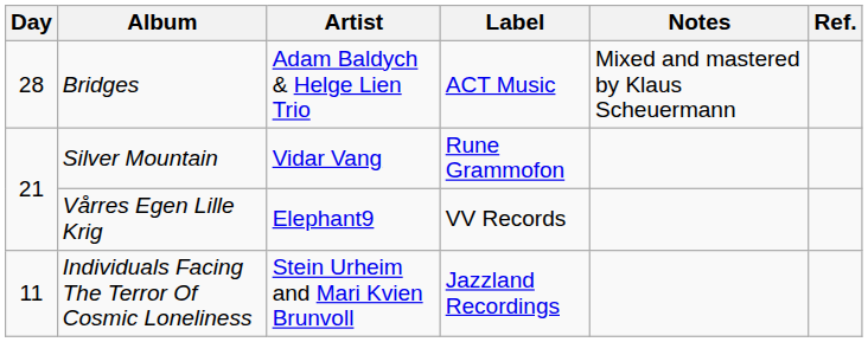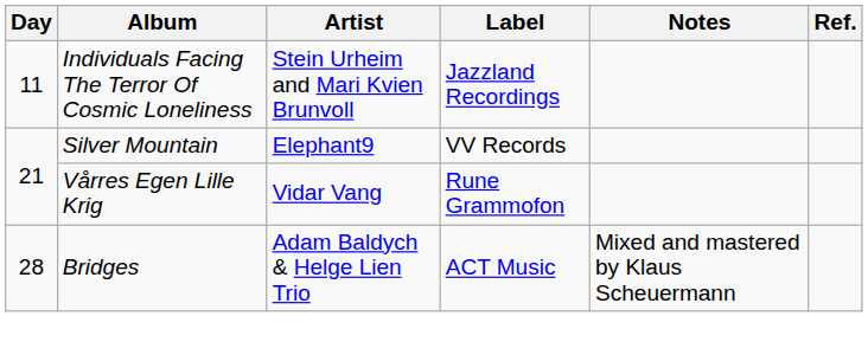rows swapped: Individuals Facing The Terror Of Cosmic Loneliness <-> Bridges
Silver Mountain | Artist: Vidar Vang -> Elephant9
Silver Mountain | Label: Rune Grammofon -> VV Records
Vårres Egen Lille Krig | Artist: Elephant9 -> Vidar Vang
Vårres Egen Lille Krig | Label: VV Records -> Rune Grammofon
